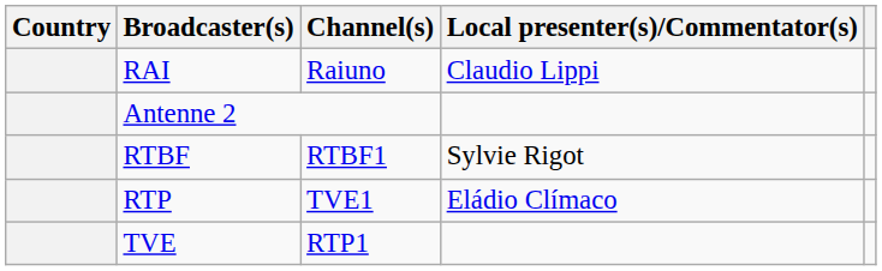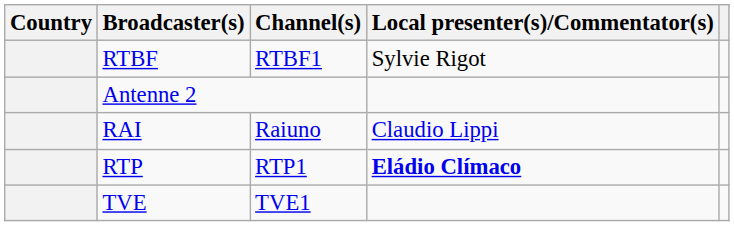rows swapped: RTBF <-> RAI
RTP | Channel(s): TVE1 -> RTP1
RTP | Local presenter(s)/Commentator(s): normal -> bold
TVE | Channel(s): RTP1 -> TVE1
